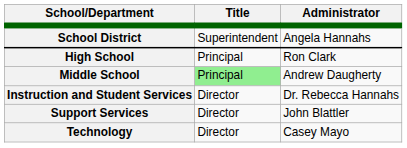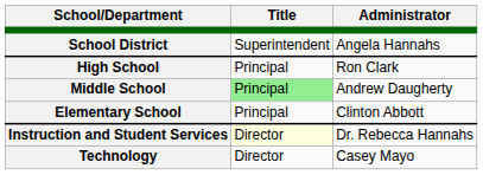+ row: Elementary School | Principal | Clinton Abbott
Instruction and Student Services | Title: no background -> lightyellow background
- row: Support Services | Director | John Blattler
